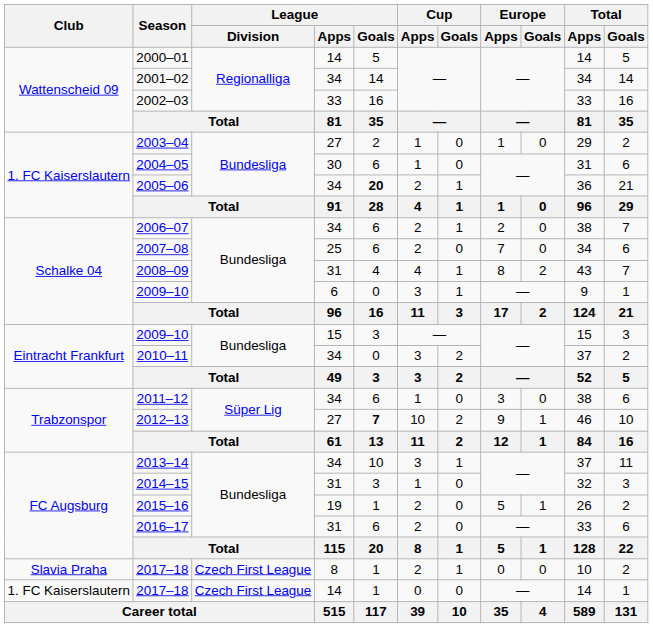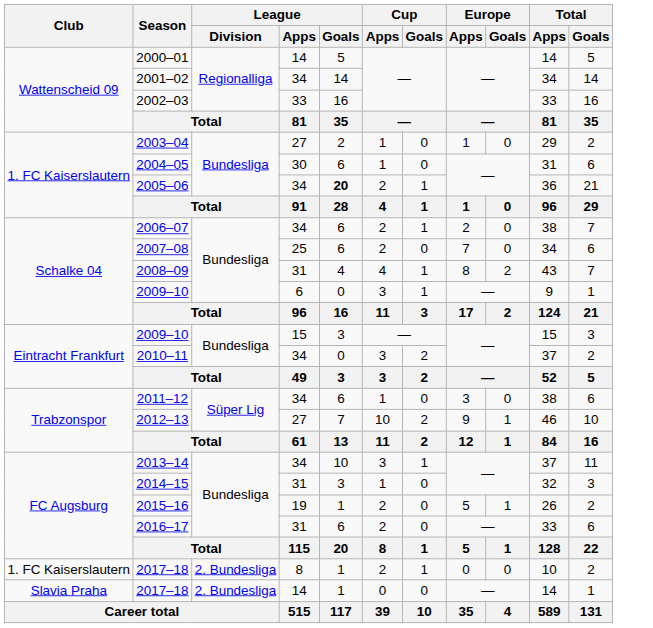2012–13 | League / Goals: bold -> normal
2017–18 / 8 | Club: Slavia Praha -> 1. FC Kaiserslautern
2017–18 / 8 | League / Division: Czech First League -> 2. Bundesliga
2017–18 / 14 | Club: 1. FC Kaiserslautern -> Slavia Praha
2017–18 / 14 | League / Division: Czech First League -> 2. Bundesliga
